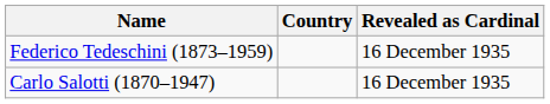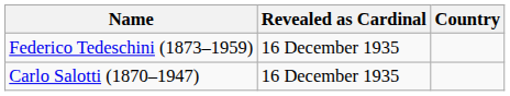columns swapped: Country <-> Revealed as Cardinal
